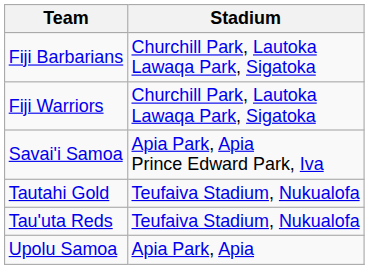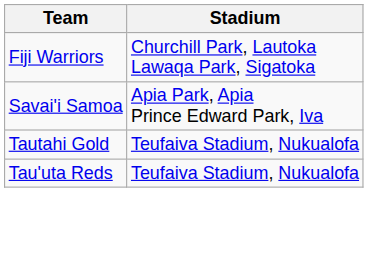- row: Fiji Barbarians | Churchill Park, Lautoka Lawaqa Park, Sigatoka
- row: Upolu Samoa | Apia Park, Apia
